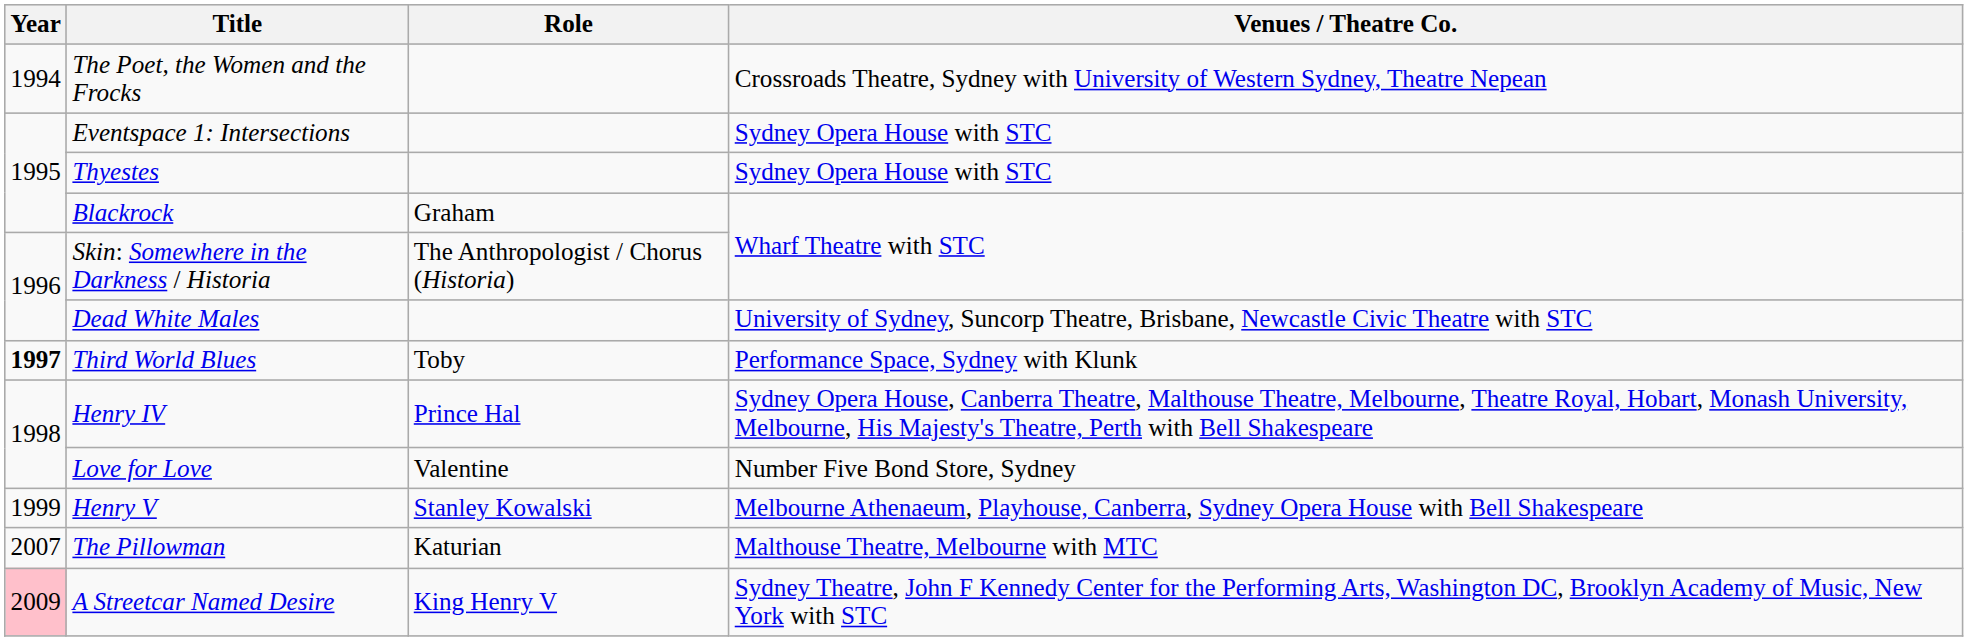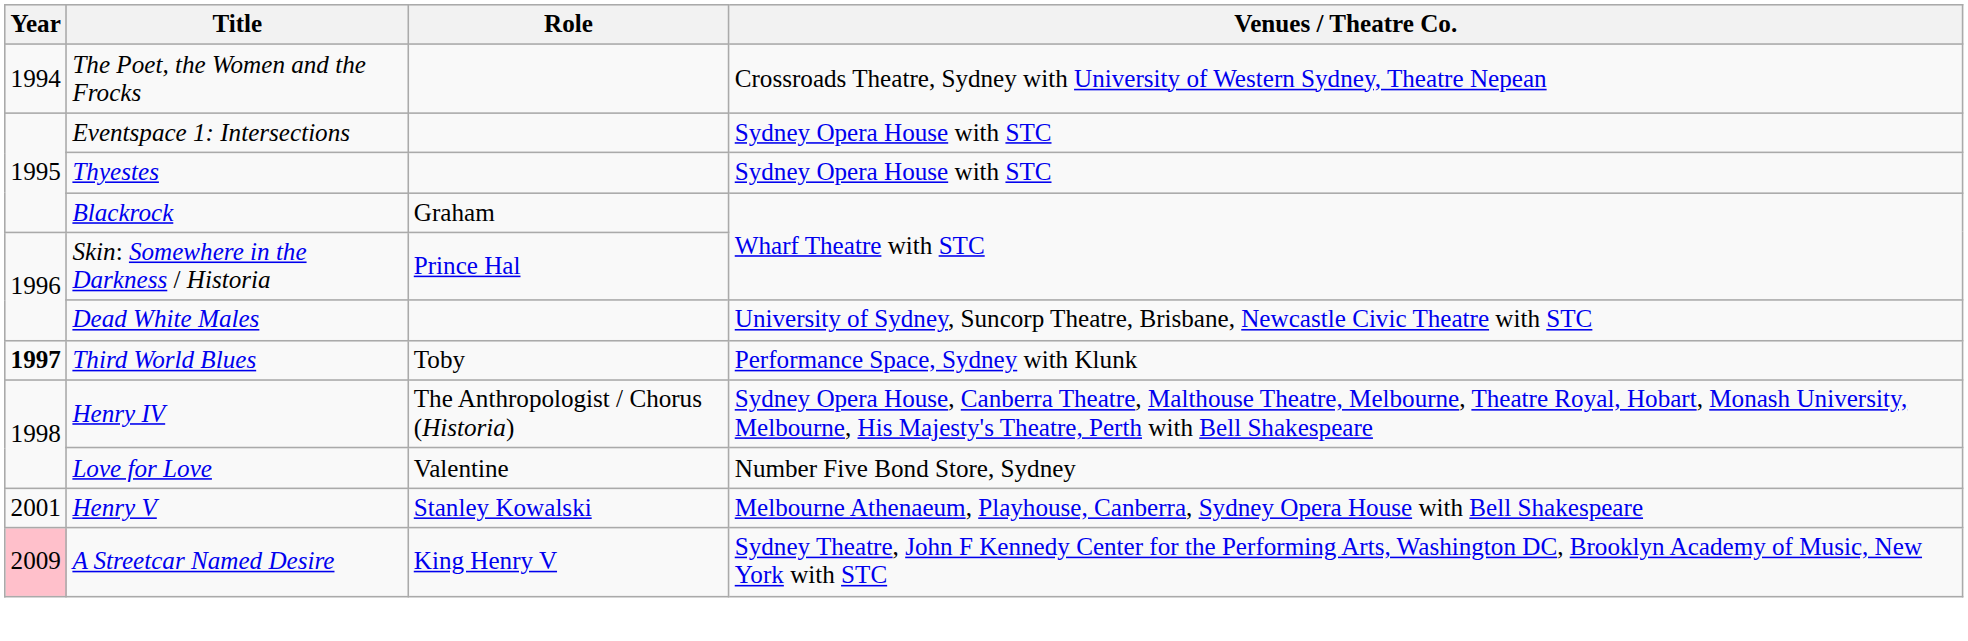Skin: Somewhere in the Darkness / Historia | Role: The Anthropologist / Chorus (Historia) -> Prince Hal
Henry IV | Role: Prince Hal -> The Anthropologist / Chorus (Historia)
Henry V | Year: 1999 -> 2001
- row: 2007 | The Pillowman | Katurian | Malthouse Theatre, Melbourne with MTC
